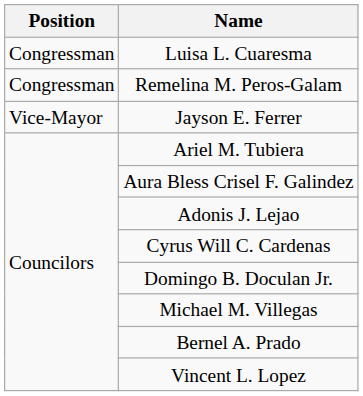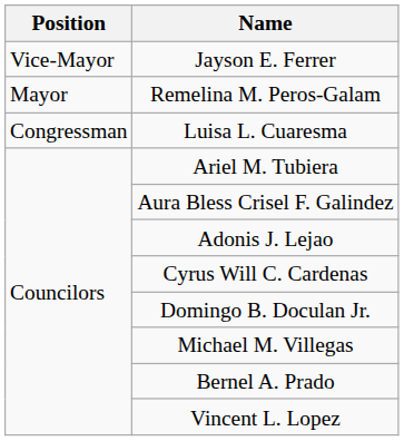rows swapped: Luisa L. Cuaresma <-> Jayson E. Ferrer
Remelina M. Peros-Galam | Position: Congressman -> Mayor
